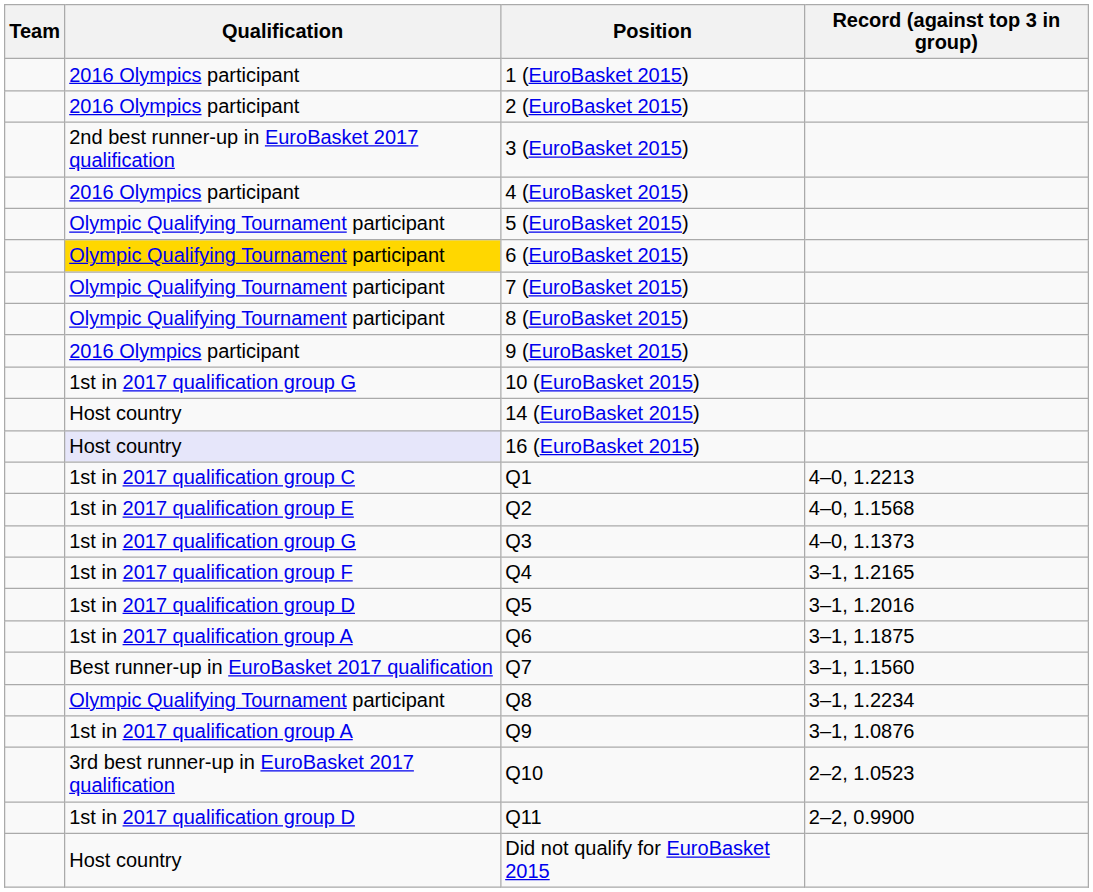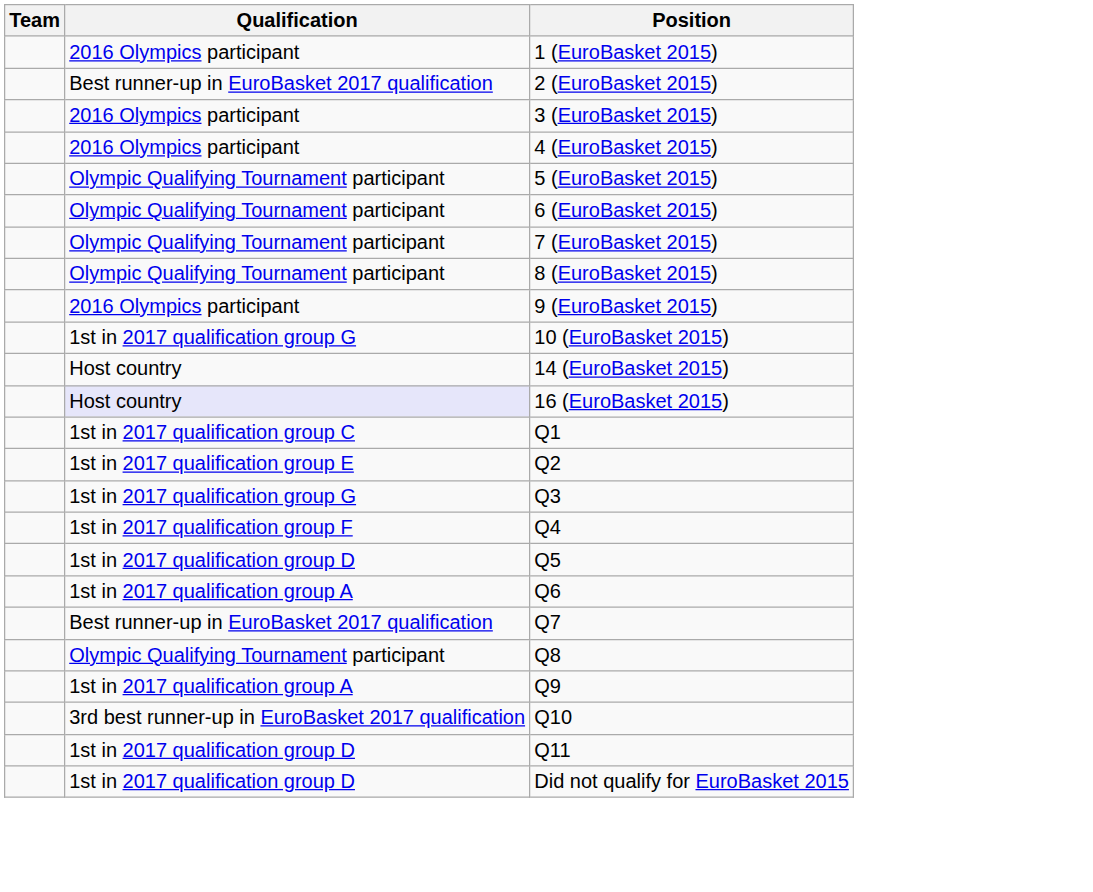- column: Record (against top 3 in group) | 4–0, 1.2213 | 4–0, 1.1568 | 4–0, 1.1373 | 3–1, 1.2165 | 3–1, 1.2016 | 3–1, 1.1875 | 3–1, 1.1560 | 3–1, 1.2234 | 3–1, 1.0876 | 2–2, 1.0523 | 2–2, 0.9900
2 (EuroBasket 2015) | Qualification: 2016 Olympics participant -> Best runner-up in EuroBasket 2017 qualification
3 (EuroBasket 2015) | Qualification: 2nd best runner-up in EuroBasket 2017 qualification -> 2016 Olympics participant
6 (EuroBasket 2015) | Qualification: gold background -> no background
Did not qualify for EuroBasket 2015 | Qualification: Host country -> 1st in 2017 qualification group D
